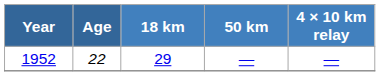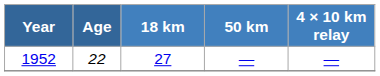1952 | 18 km: 29 -> 27
